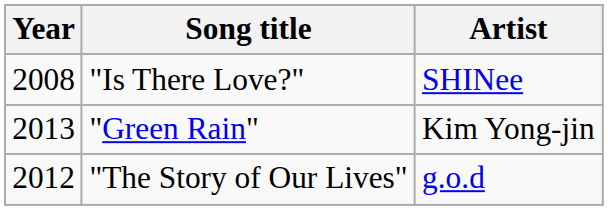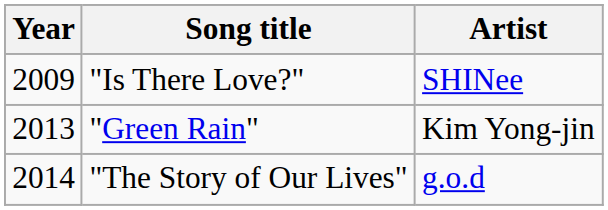"Is There Love?" | Year: 2008 -> 2009
"The Story of Our Lives" | Year: 2012 -> 2014
